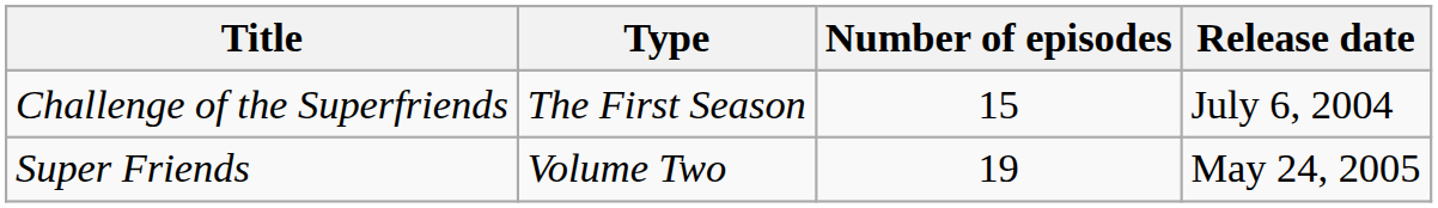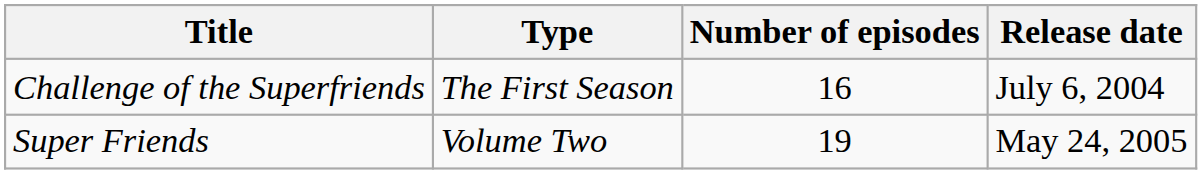Challenge of the Superfriends | Number of episodes: 15 -> 16
